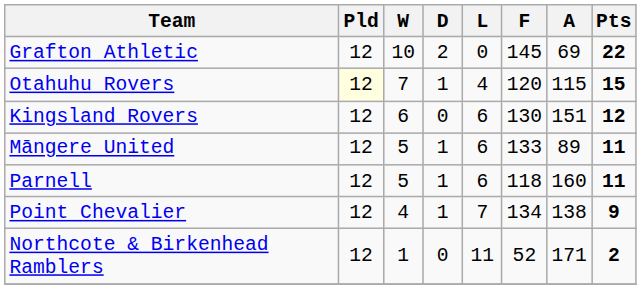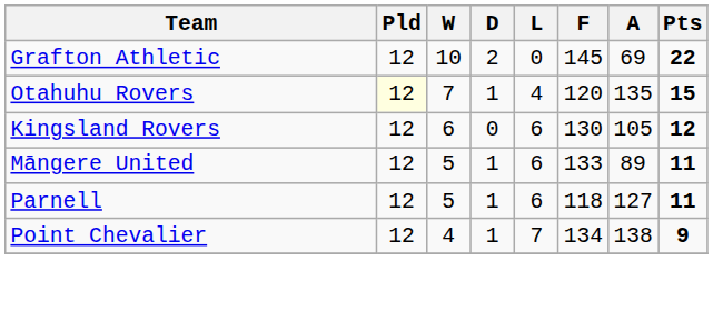Otahuhu Rovers | A: 115 -> 135
Kingsland Rovers | A: 151 -> 105
Parnell | A: 160 -> 127
- row: Northcote & Birkenhead Ramblers | 12 | 1 | 0 | 11 | 52 | 171 | 2
